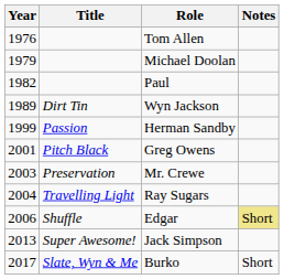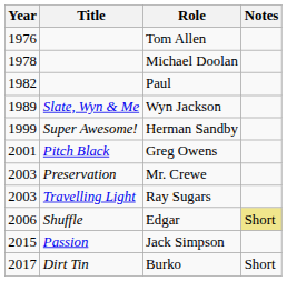Michael Doolan | Year: 1979 -> 1978
Wyn Jackson | Title: Dirt Tin -> Slate, Wyn & Me
Herman Sandby | Title: Passion -> Super Awesome!
Ray Sugars | Year: 2004 -> 2003
Jack Simpson | Year: 2013 -> 2015
Jack Simpson | Title: Super Awesome! -> Passion
Burko | Title: Slate, Wyn & Me -> Dirt Tin
